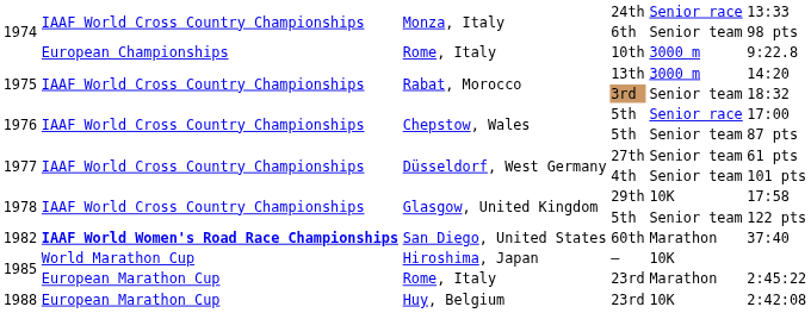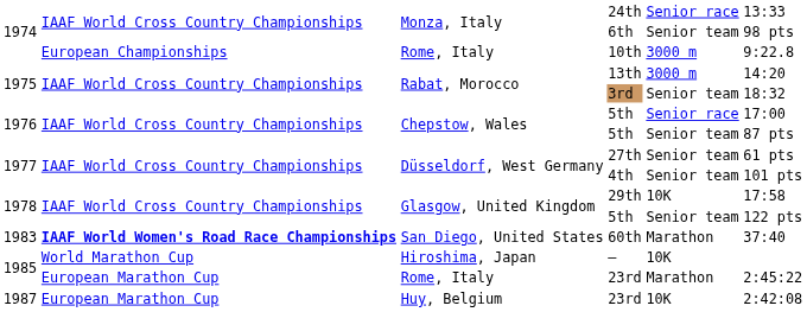60th | column 1: 1982 -> 1983
Huy, Belgium / 23rd | column 1: 1988 -> 1987
